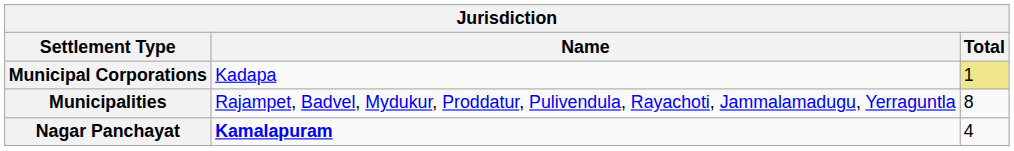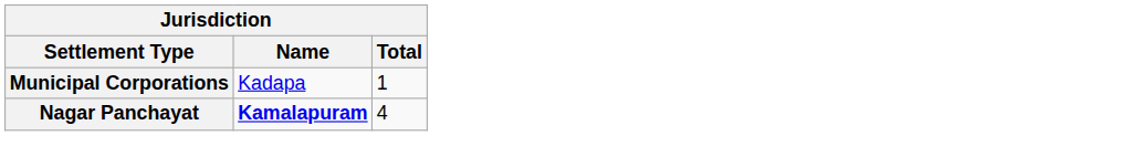Municipal Corporations | Total: khaki background -> no background
- row: Municipalities | Rajampet, Badvel, Mydukur, Proddatur, Pulivendula, Rayachoti, Jammalamadugu, Yerraguntla | 8
